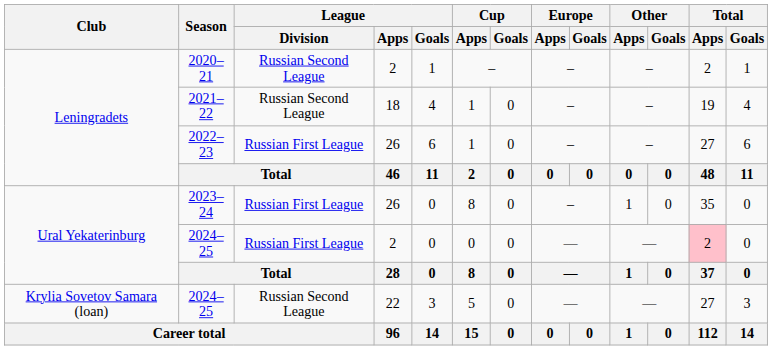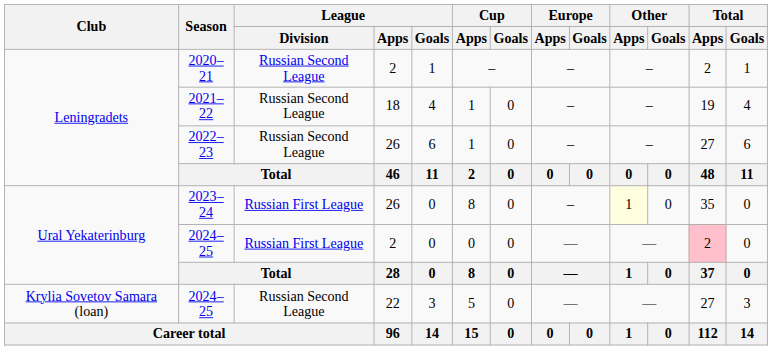2022–23 | League / Division: Russian First League -> Russian Second League
2023–24 | Other / Apps: no background -> lightyellow background
